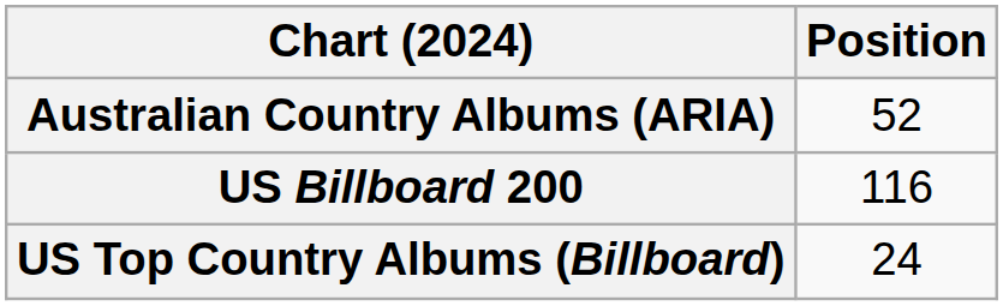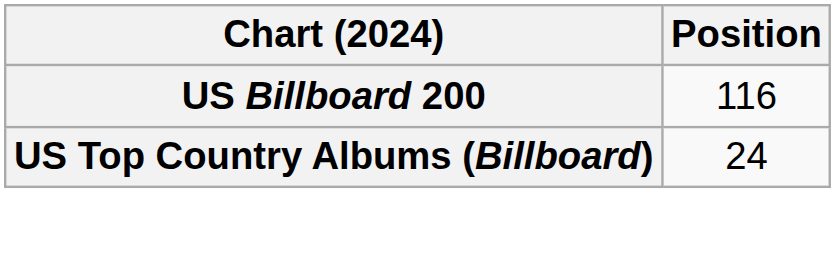- row: Australian Country Albums (ARIA) | 52
